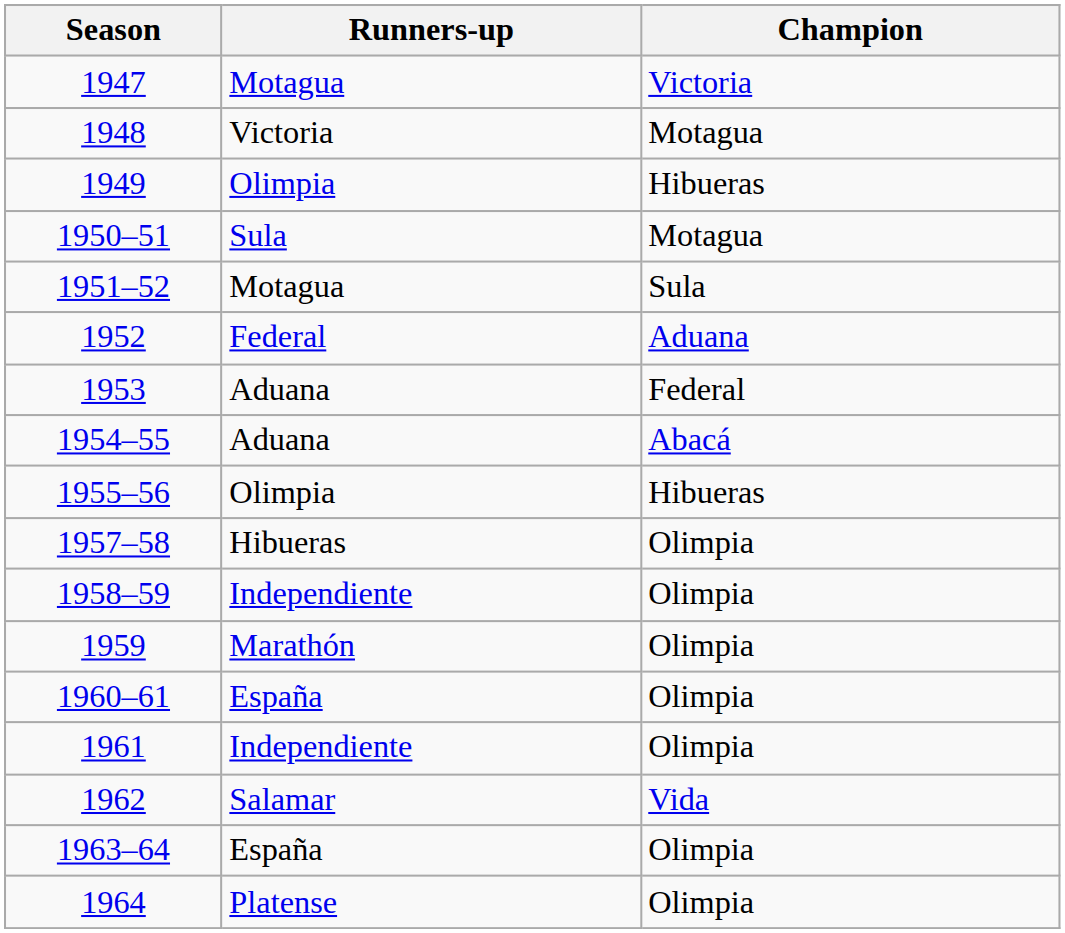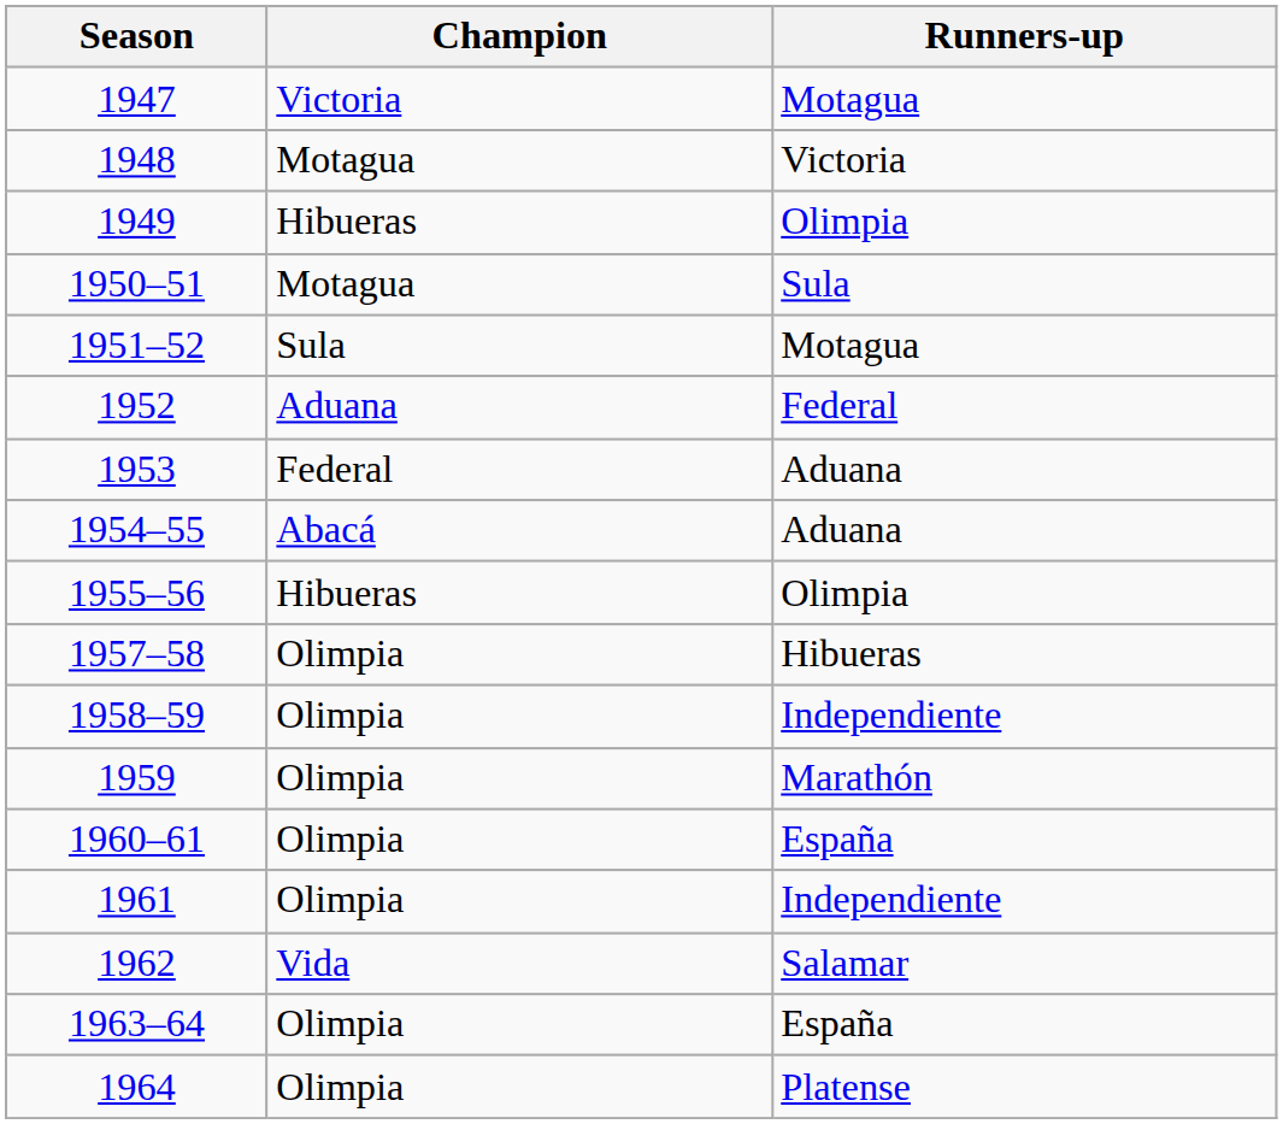columns swapped: Champion <-> Runners-up
